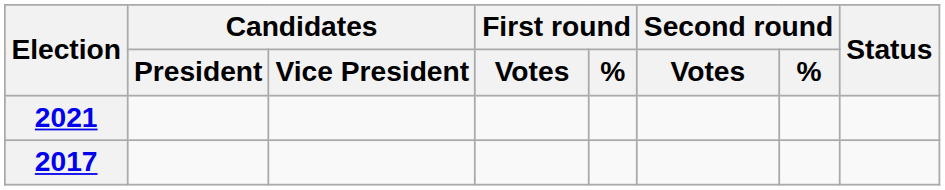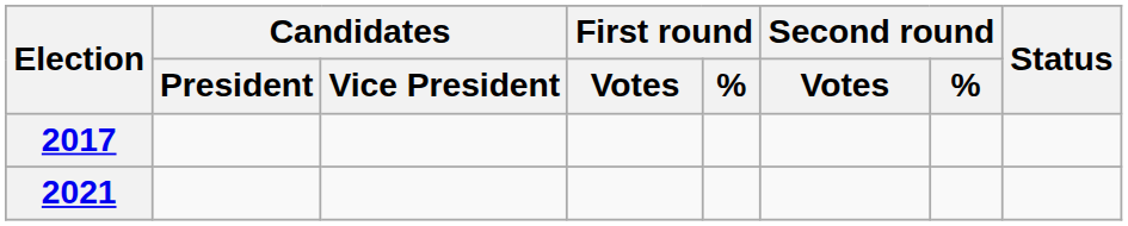rows swapped: 2017 <-> 2021
